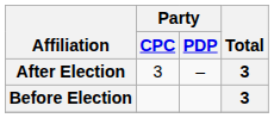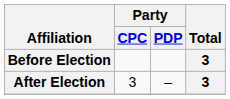rows swapped: Before Election <-> After Election
